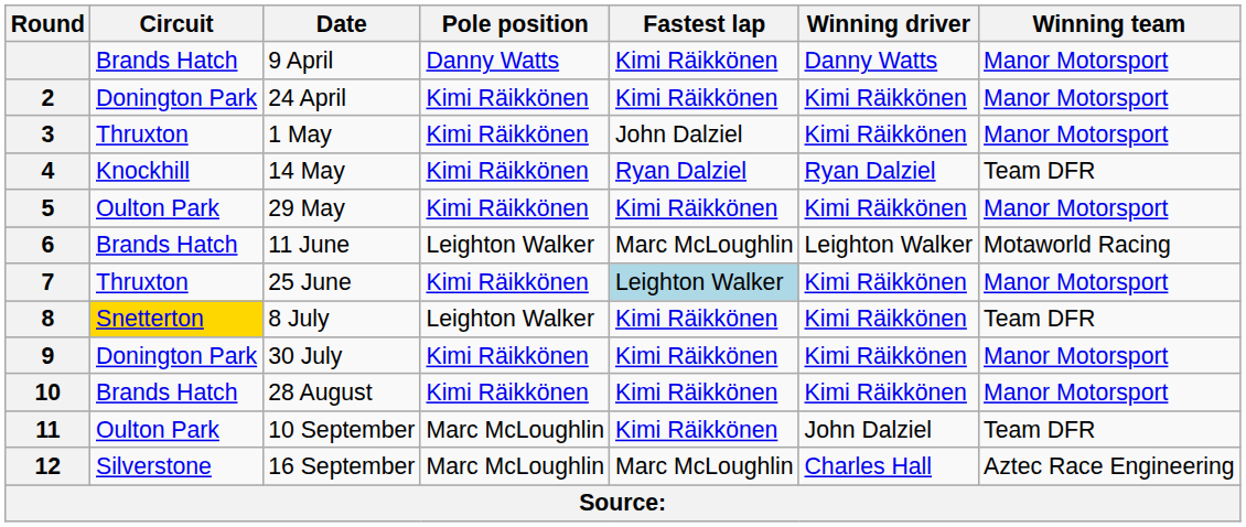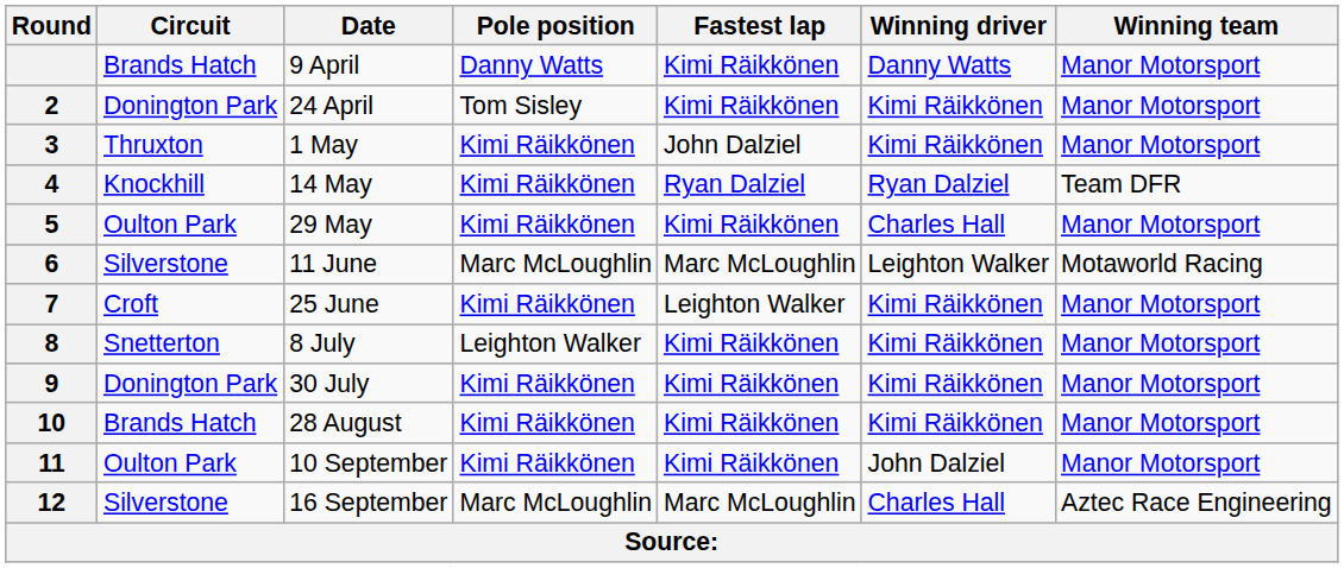24 April | Pole position: Kimi Räikkönen -> Tom Sisley
29 May | Winning driver: Kimi Räikkönen -> Charles Hall
11 June | Circuit: Brands Hatch -> Silverstone
11 June | Pole position: Leighton Walker -> Marc McLoughlin
25 June | Circuit: Thruxton -> Croft
25 June | Fastest lap: lightblue background -> no background
8 July | Circuit: gold background -> no background
8 July | Winning team: Team DFR -> Manor Motorsport
10 September | Pole position: Marc McLoughlin -> Kimi Räikkönen
10 September | Winning team: Team DFR -> Manor Motorsport
